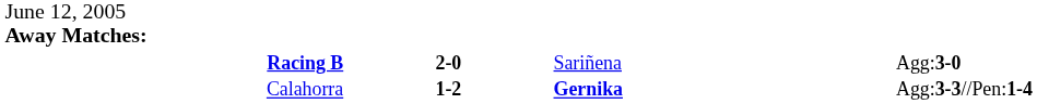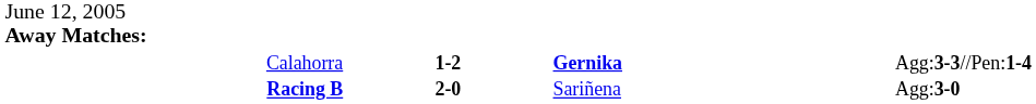rows swapped: Racing B <-> Calahorra
